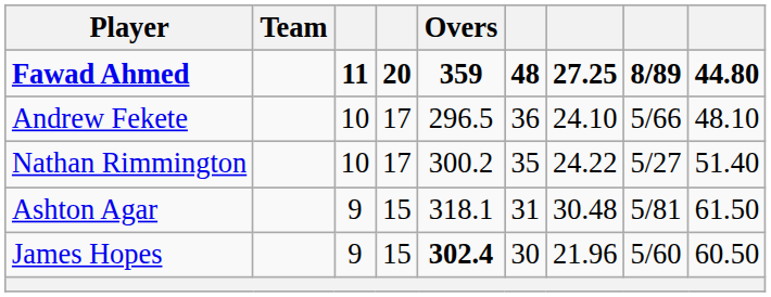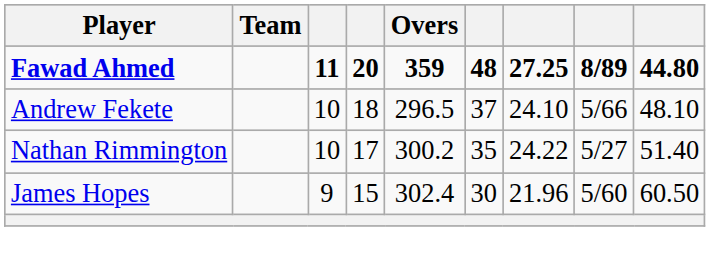Andrew Fekete | column 4: 17 -> 18
Andrew Fekete | column 6: 36 -> 37
- row: Ashton Agar | 9 | 15 | 318.1 | 31 | 30.48 | 5/81 | 61.50
James Hopes | Overs: bold -> normal
